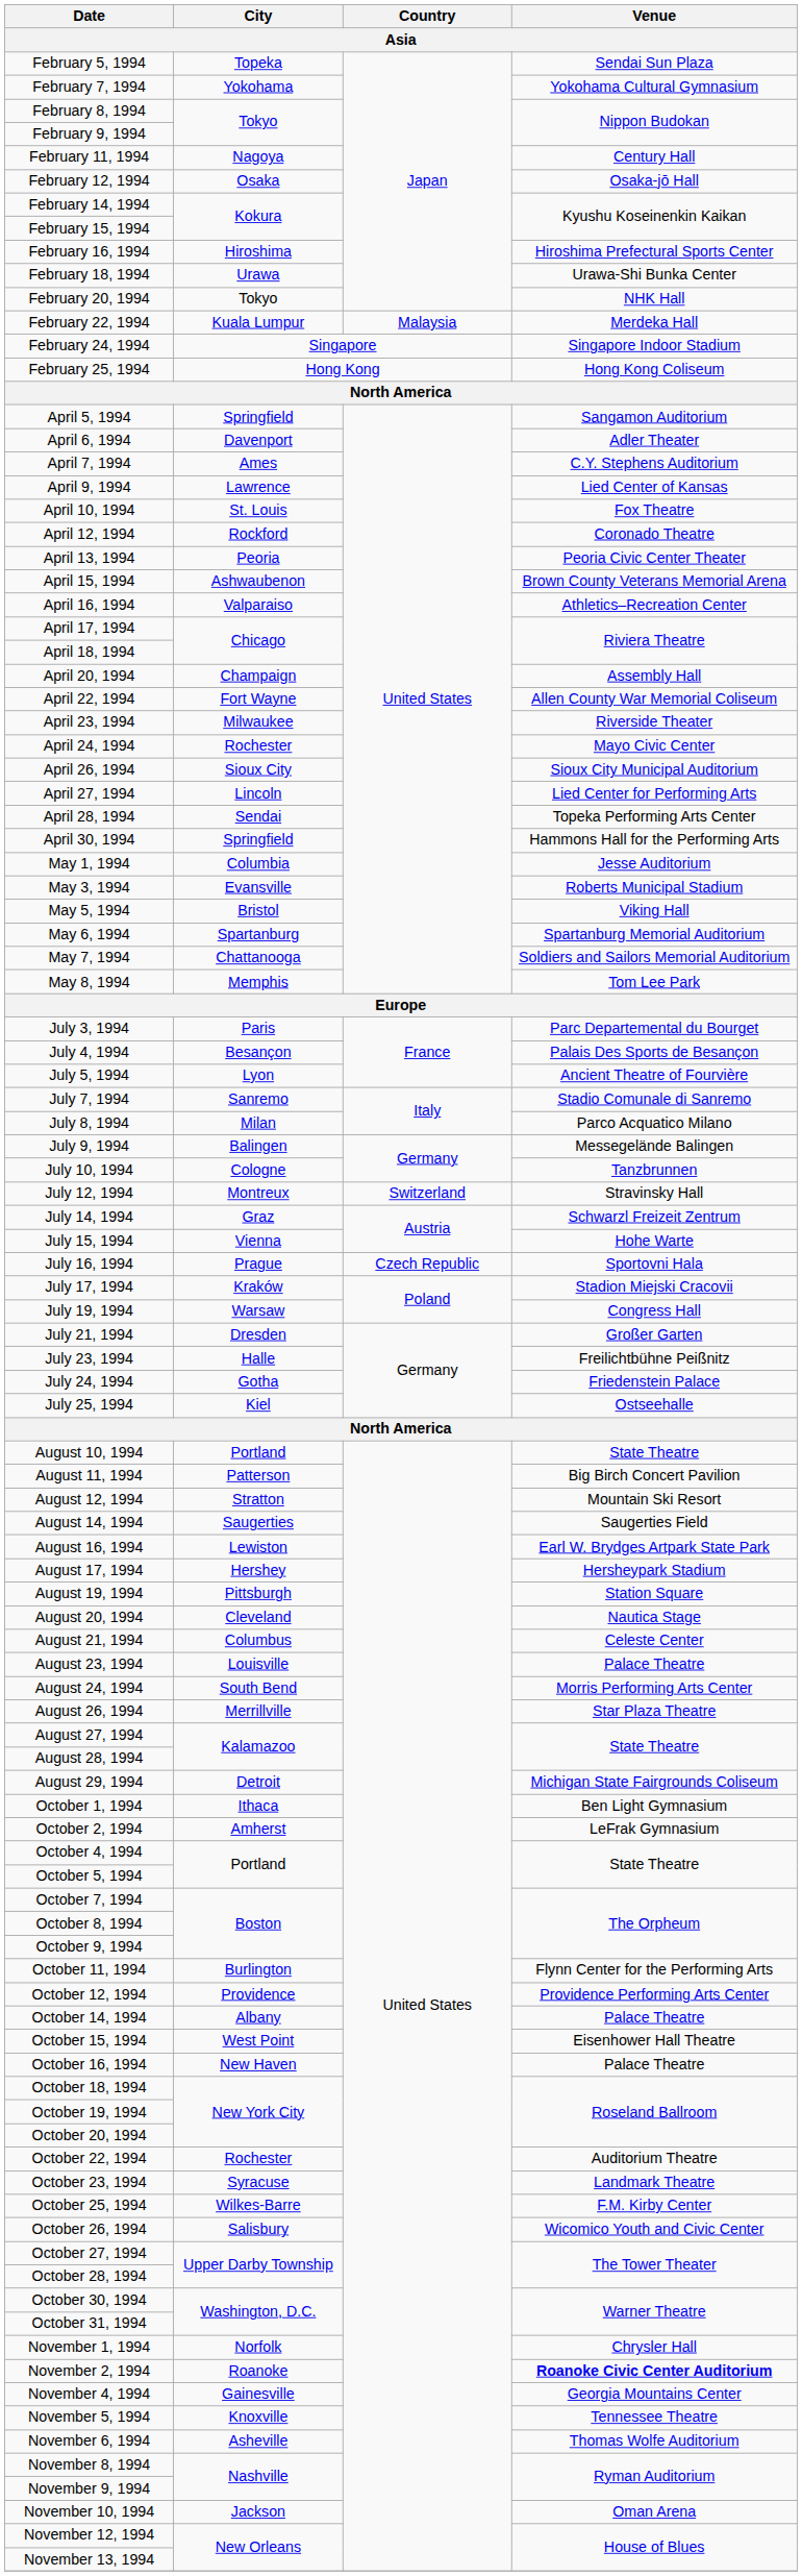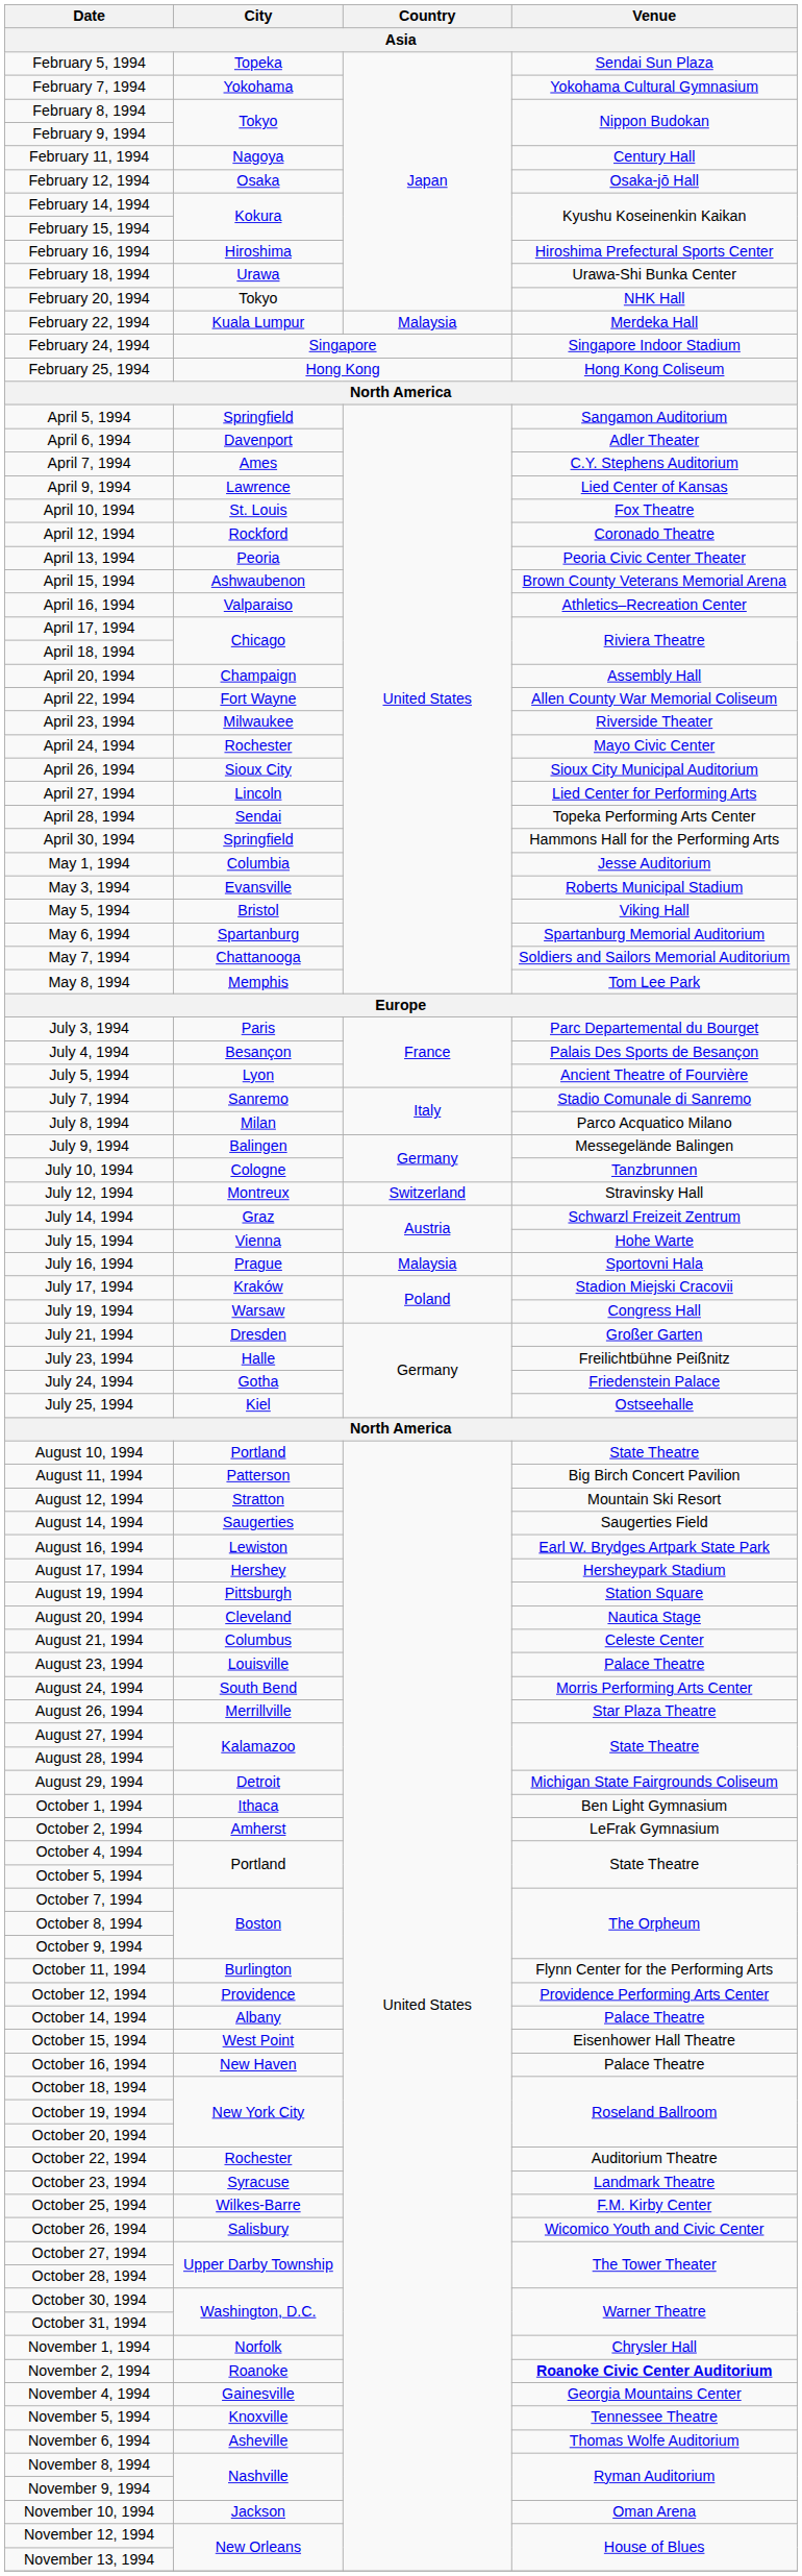July 16, 1994 | Country: Czech Republic -> Malaysia
